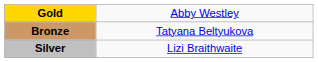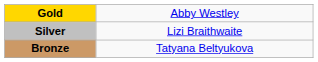rows swapped: Silver <-> Bronze
